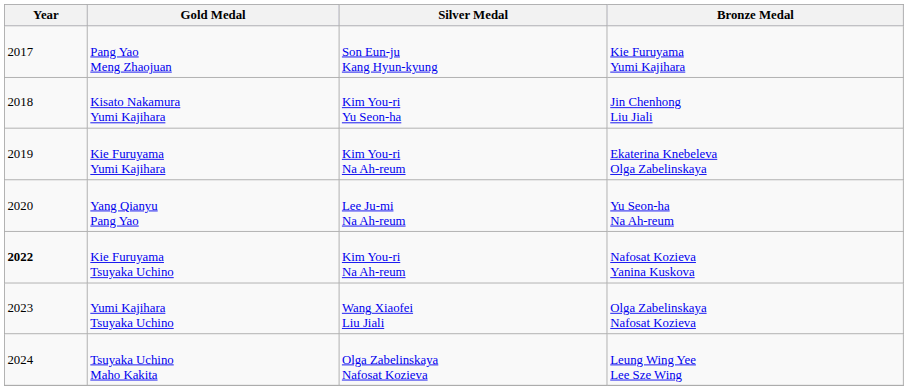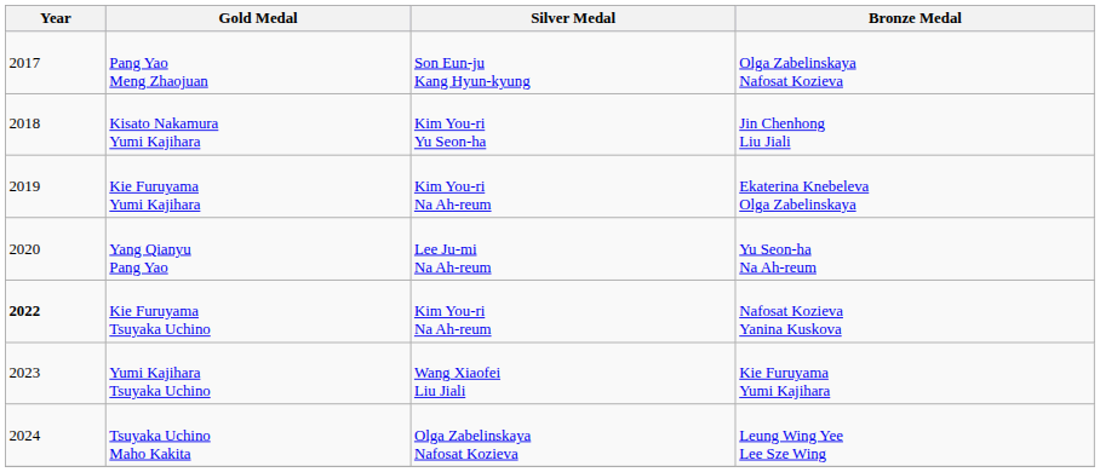Pang Yao Meng Zhaojuan | Bronze Medal: Kie Furuyama Yumi Kajihara -> Olga Zabelinskaya Nafosat Kozieva
Yumi Kajihara Tsuyaka Uchino | Bronze Medal: Olga Zabelinskaya Nafosat Kozieva -> Kie Furuyama Yumi Kajihara
